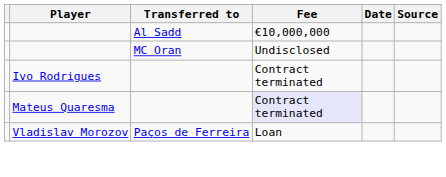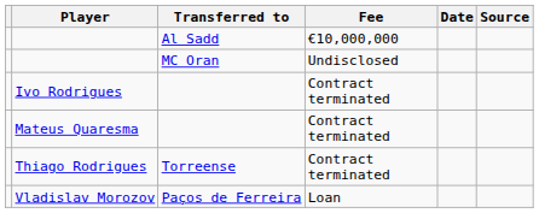Mateus Quaresma | Fee: lavender background -> no background
+ row: Thiago Rodrigues | Torreense | Contract terminated
